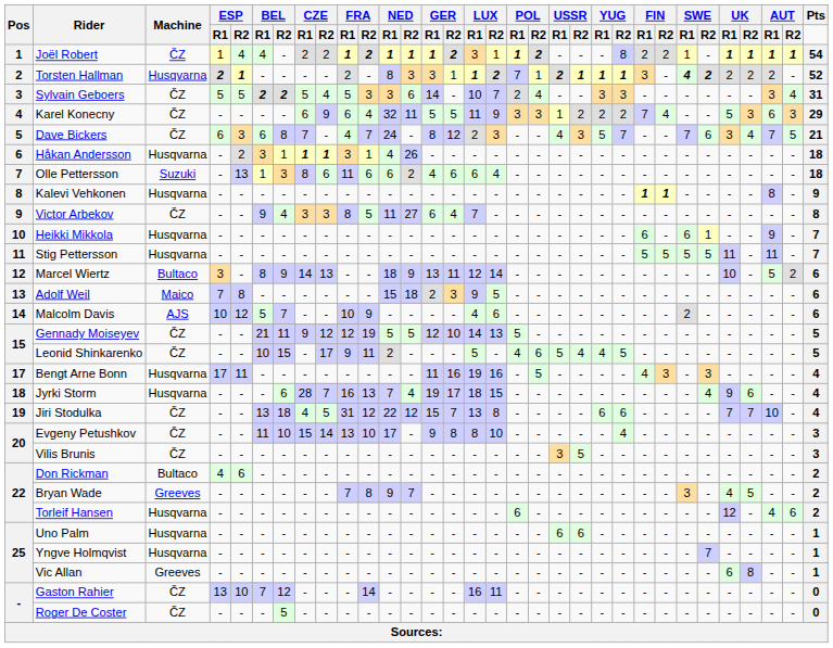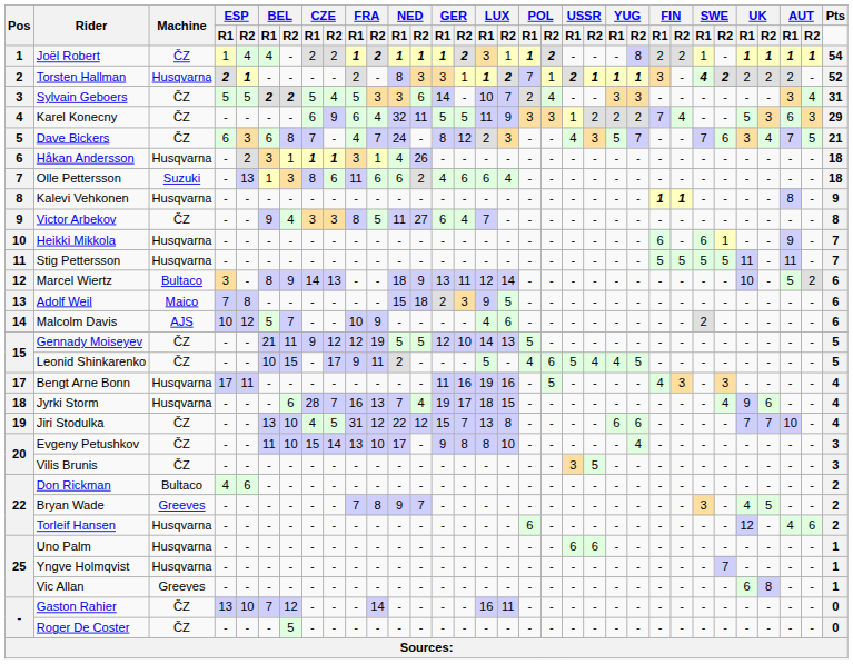Jiri Stodulka | BEL / R2: 18 -> 10
